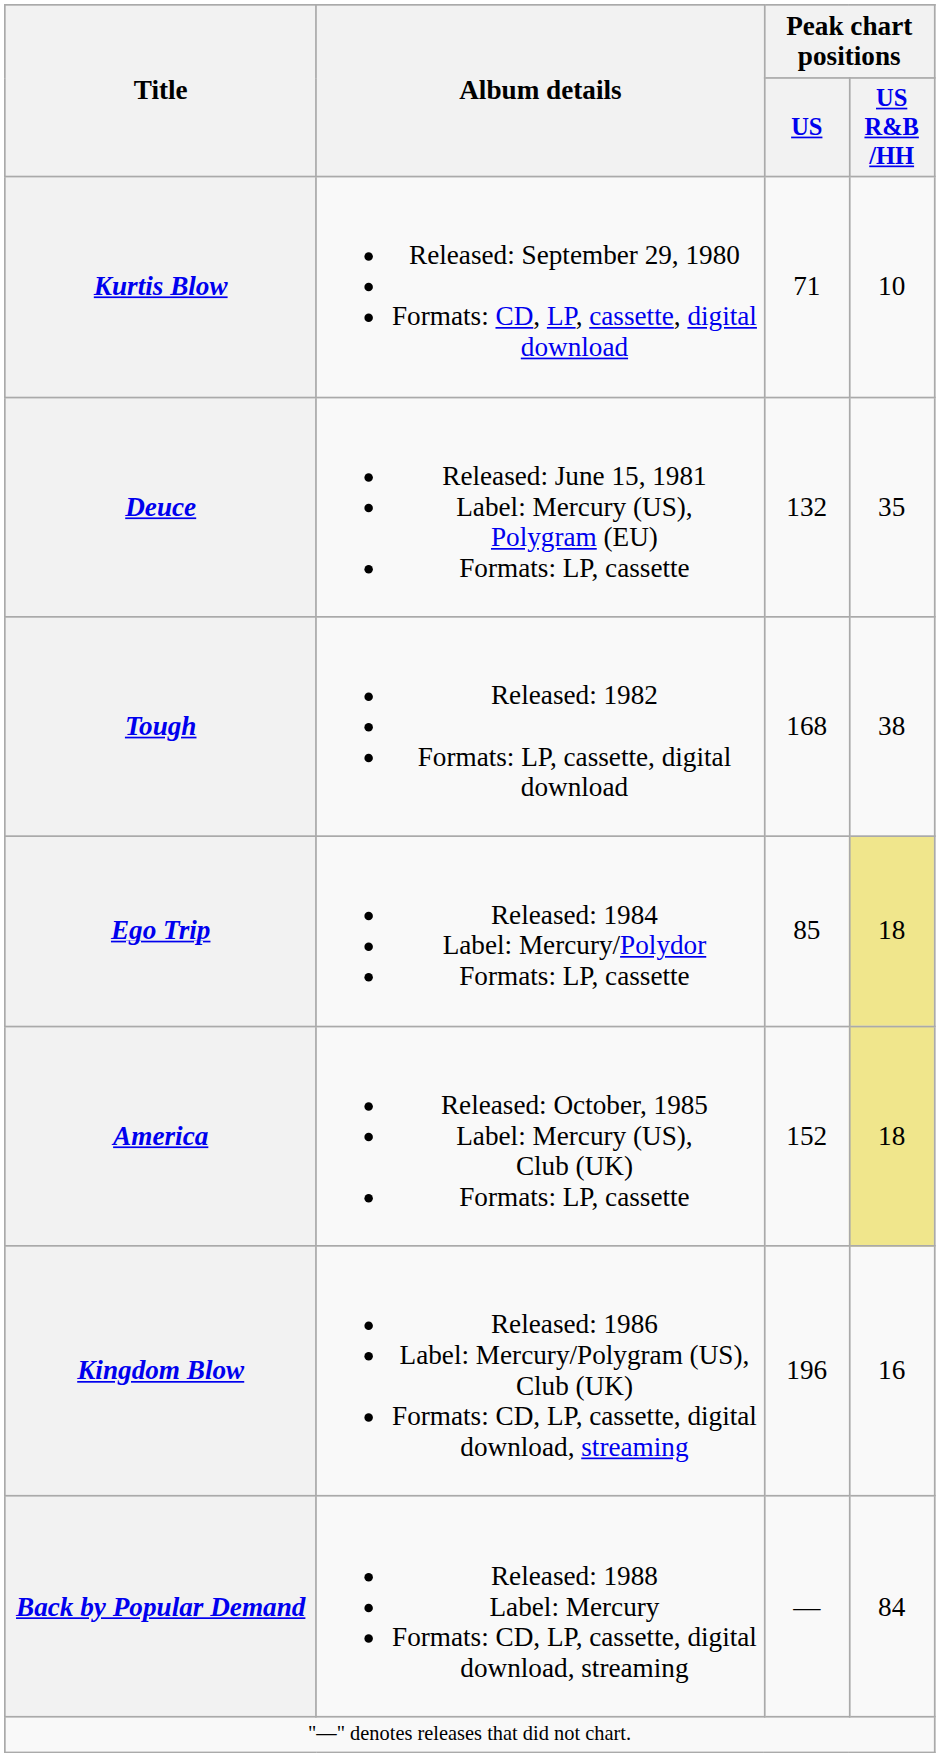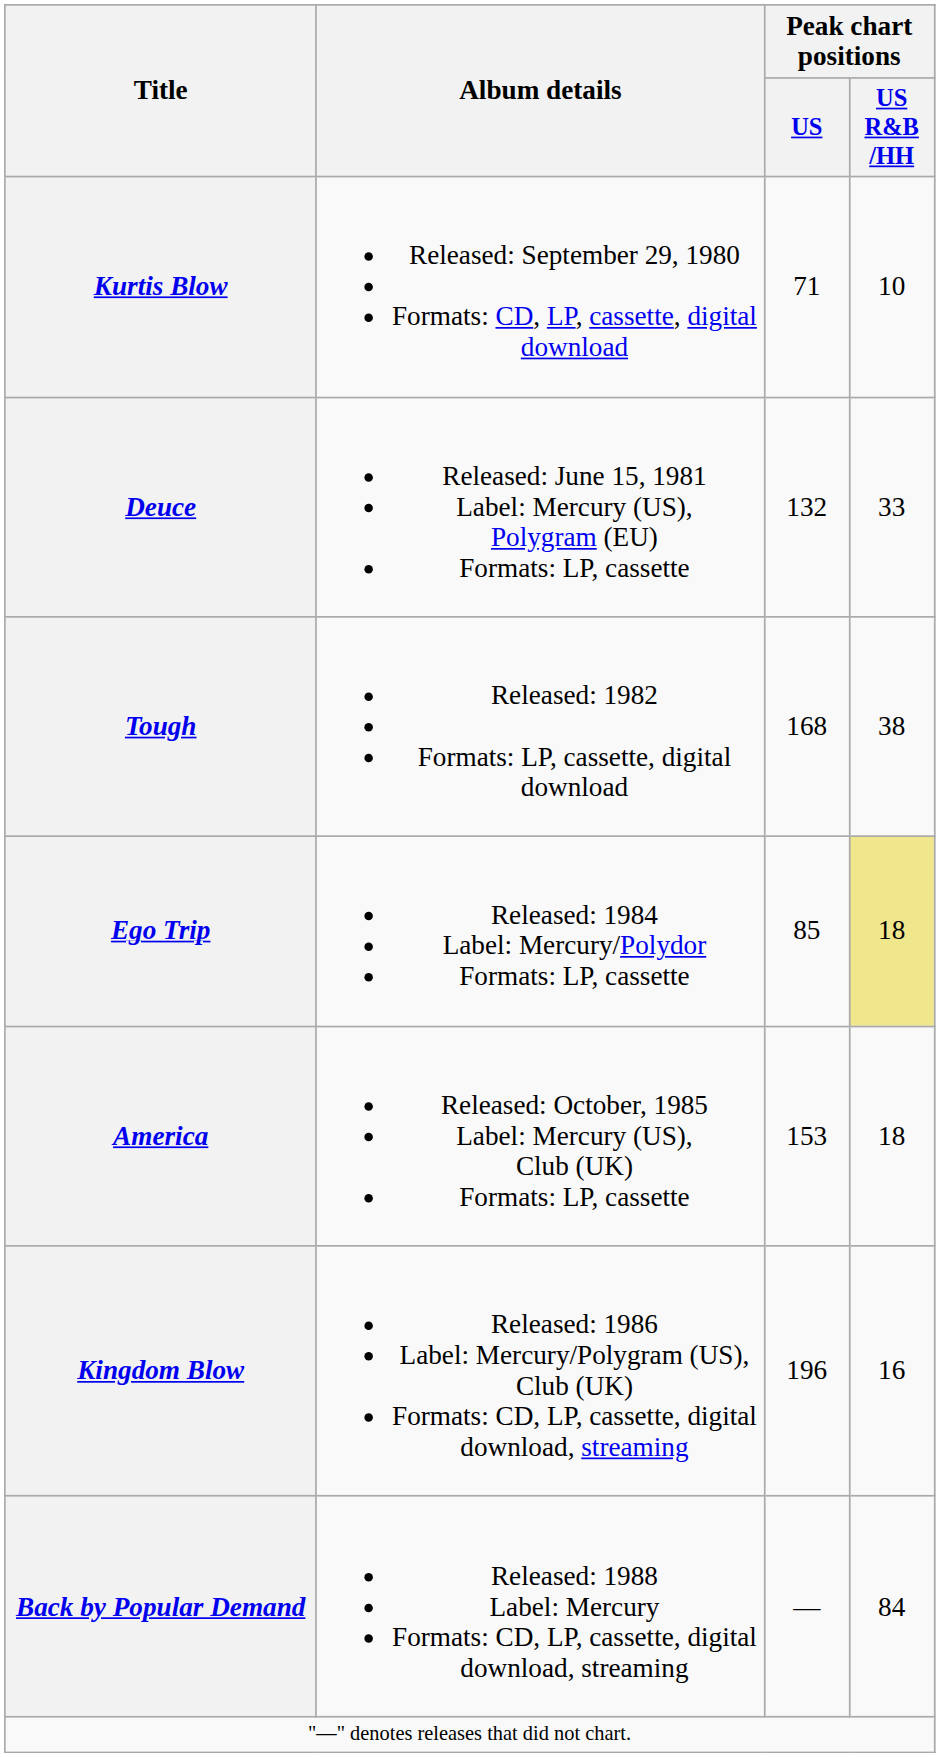Deuce | Peak chart positions / US R&B /HH: 35 -> 33
America | Peak chart positions / US: 152 -> 153
America | Peak chart positions / US R&B /HH: khaki background -> no background
